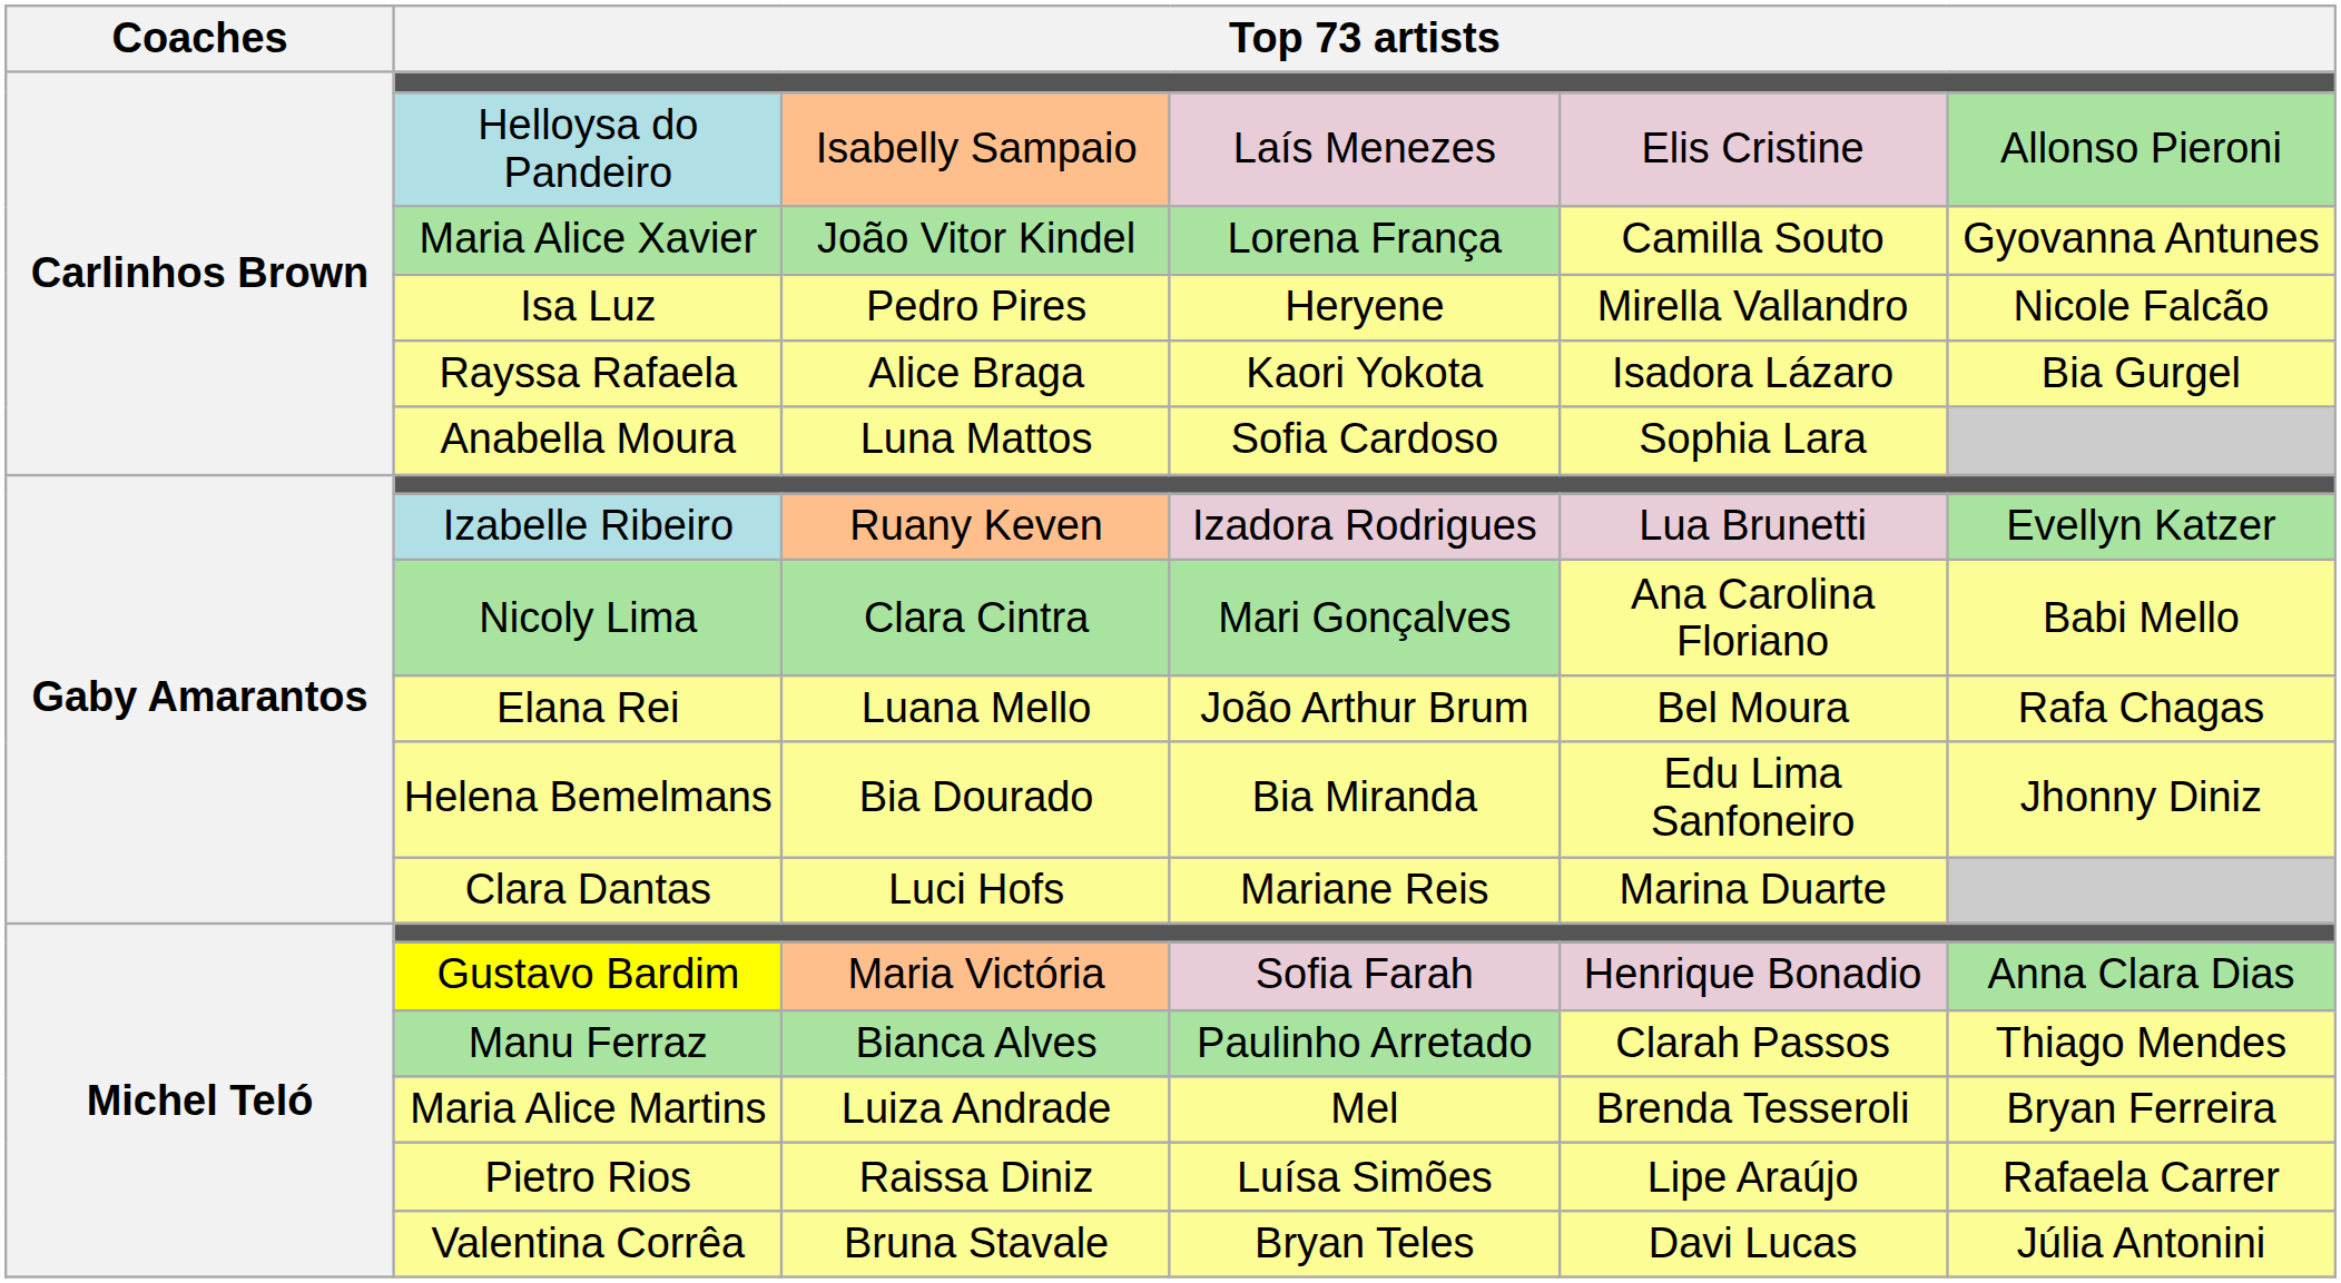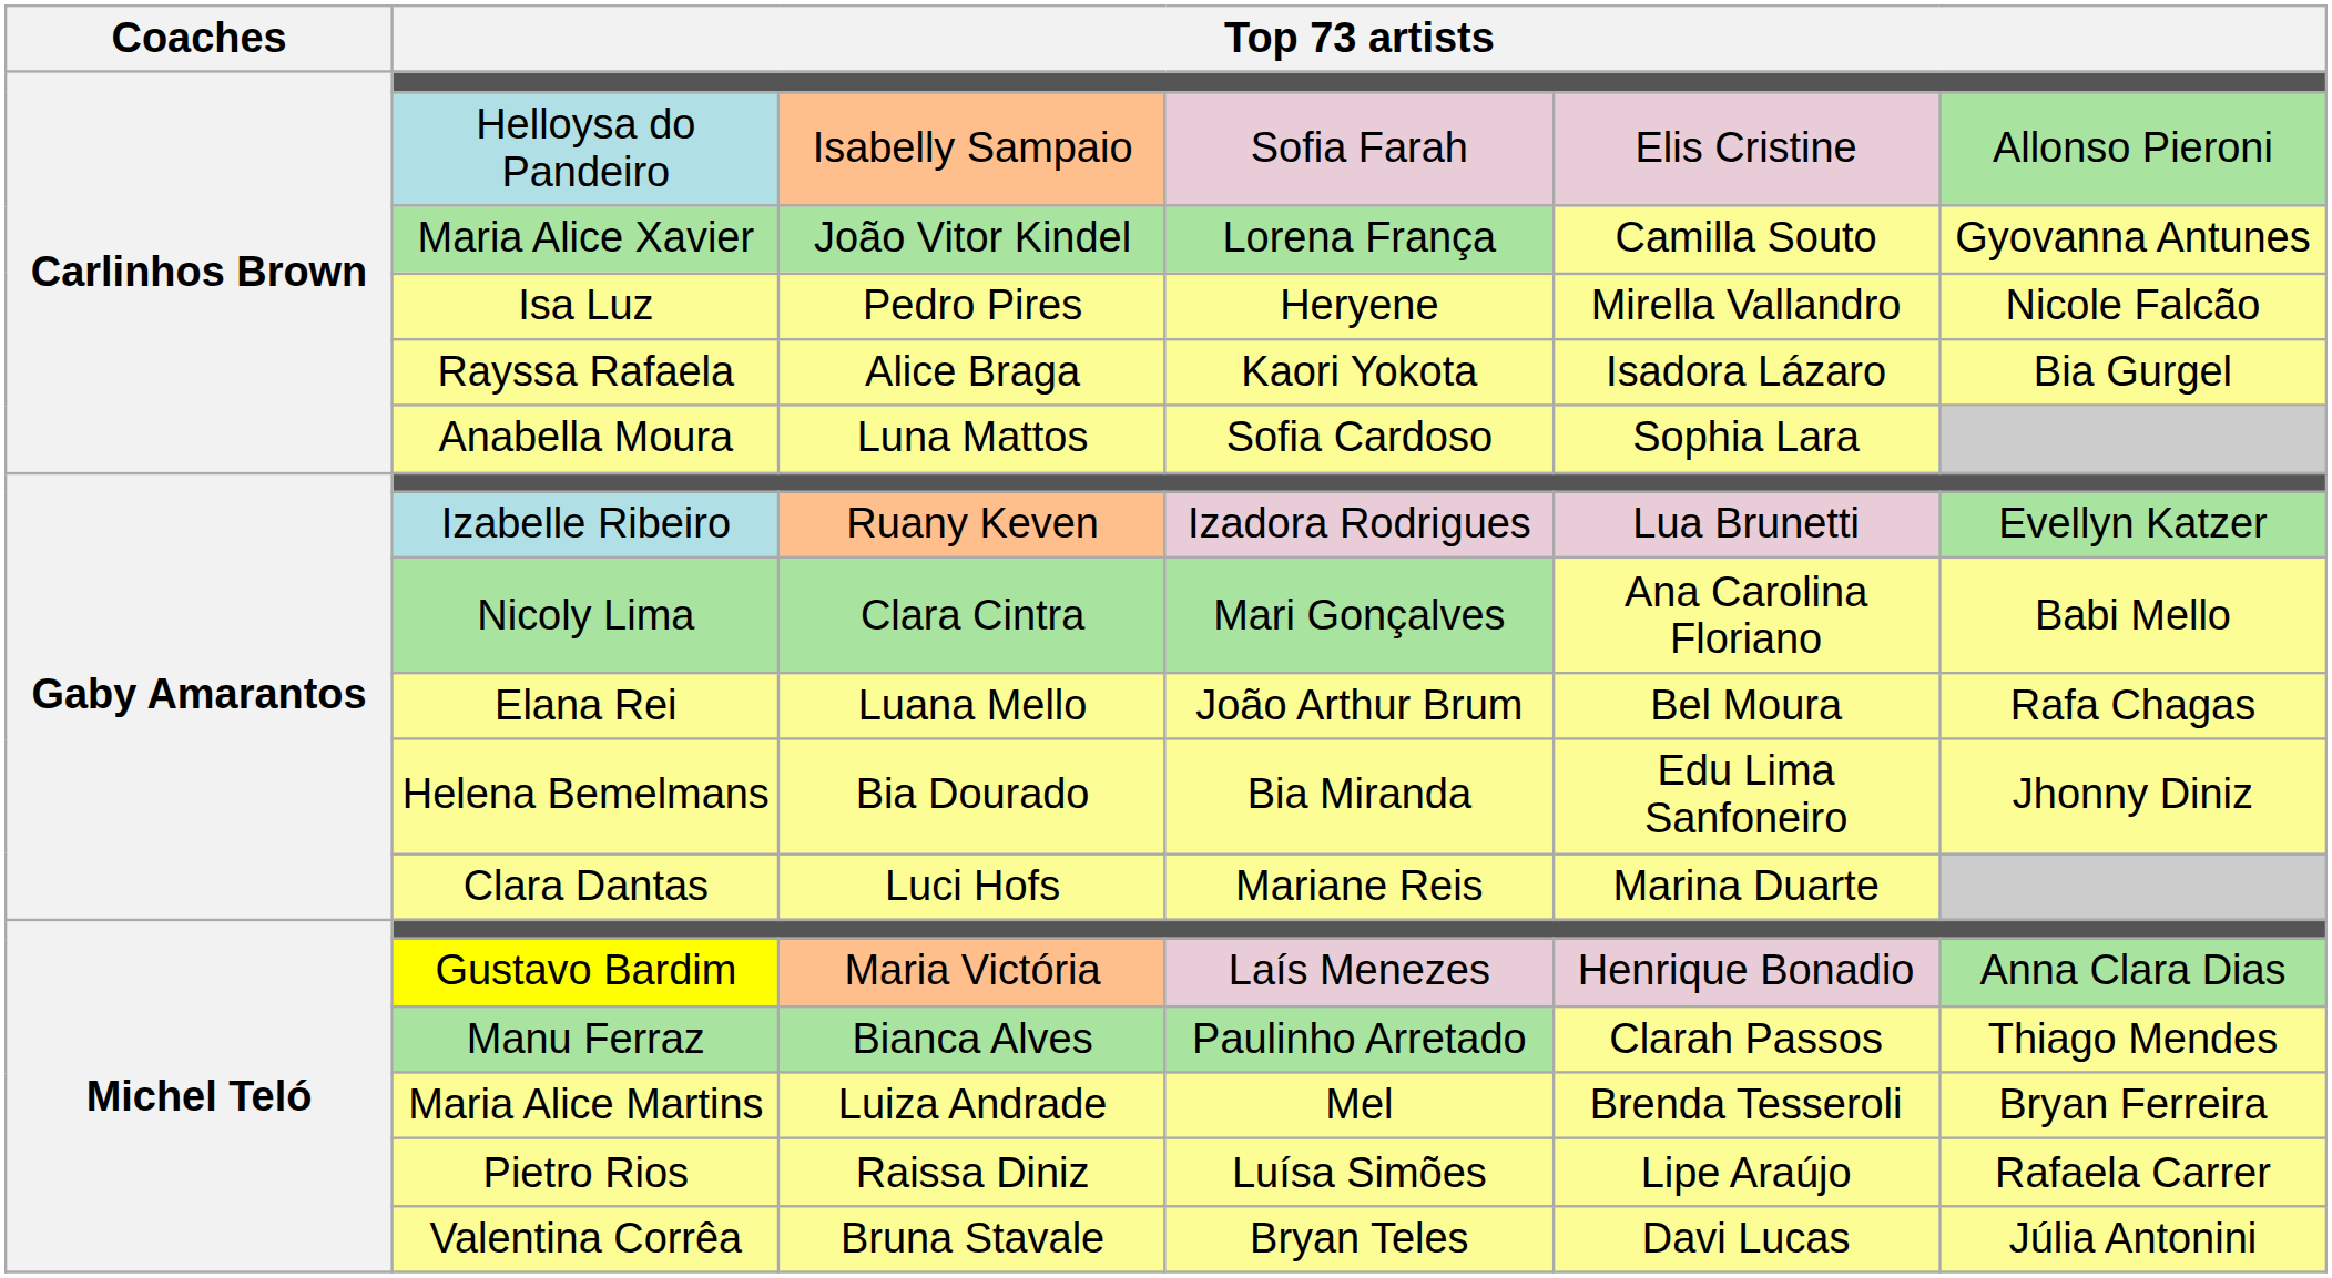Helloysa do Pandeiro | column 4: Laís Menezes -> Sofia Farah
Gustavo Bardim | column 4: Sofia Farah -> Laís Menezes
